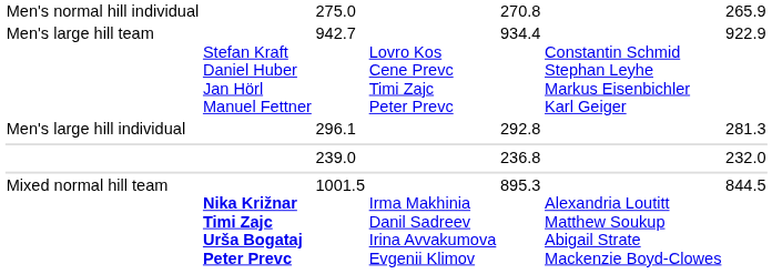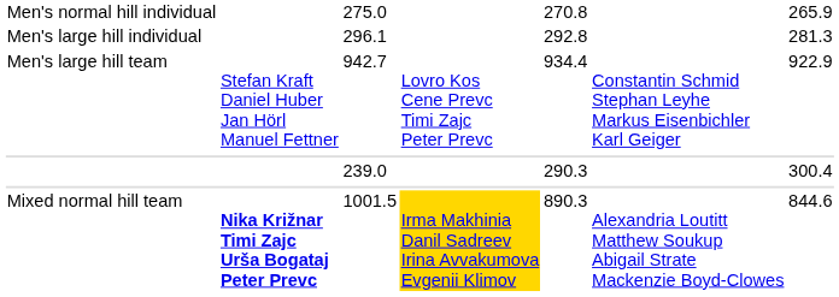rows swapped: 296.1 <-> 942.7
239.0 | column 5: 236.8 -> 290.3
239.0 | column 7: 232.0 -> 300.4
1001.5 | column 4: no background -> gold background
1001.5 | column 5: 895.3 -> 890.3
1001.5 | column 7: 844.5 -> 844.6
